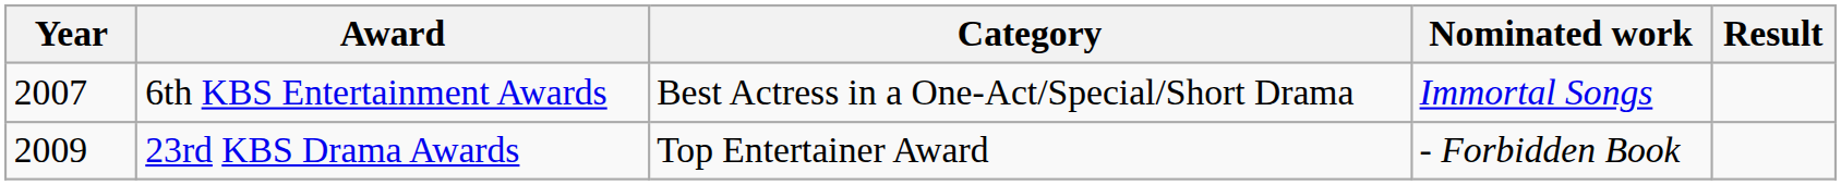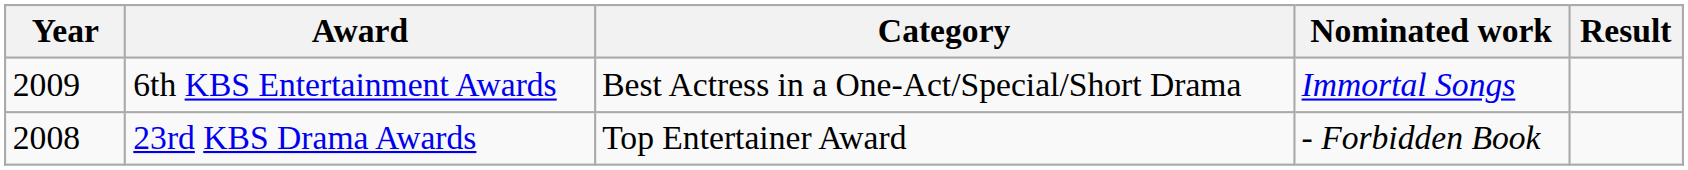6th KBS Entertainment Awards | Year: 2007 -> 2009
23rd KBS Drama Awards | Year: 2009 -> 2008
